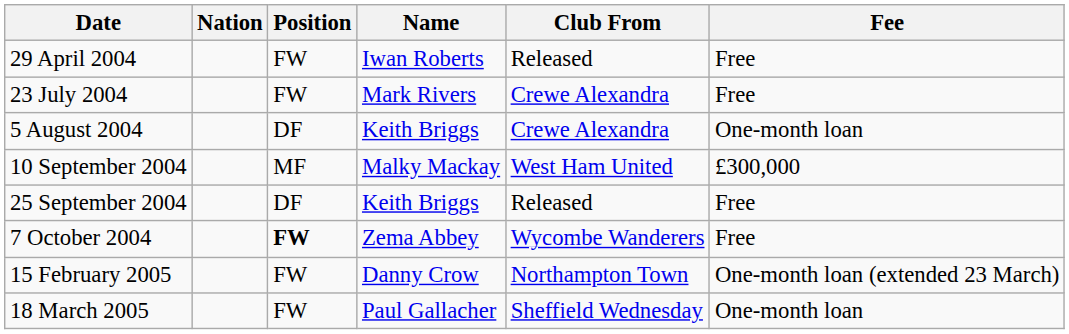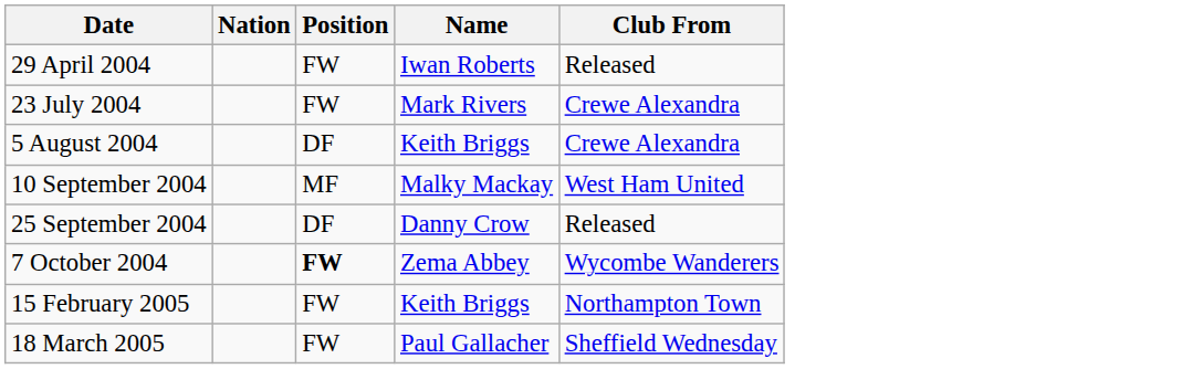- column: Fee | Free | Free | One-month loan | £300,000 | Free | Free | One-month loan (extended 23 March) | One-month loan
25 September 2004 | Name: Keith Briggs -> Danny Crow
15 February 2005 | Name: Danny Crow -> Keith Briggs
